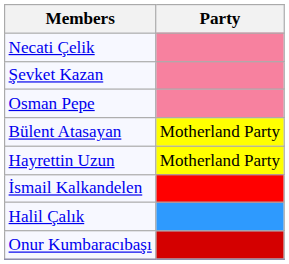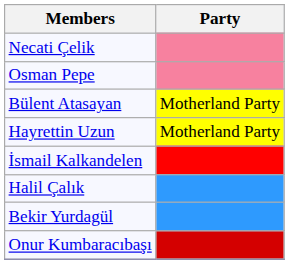- row: Şevket Kazan
+ row: Bekir Yurdagül
